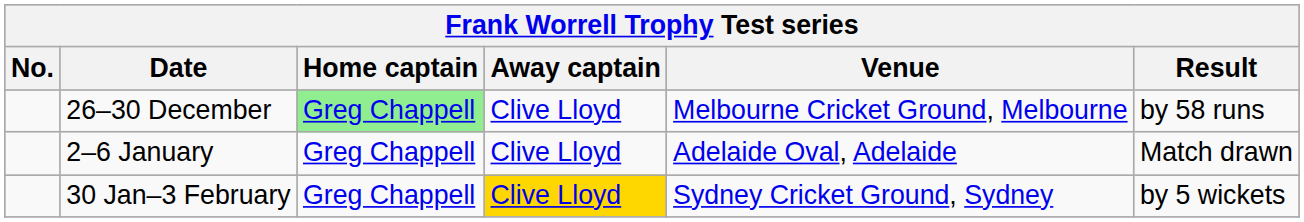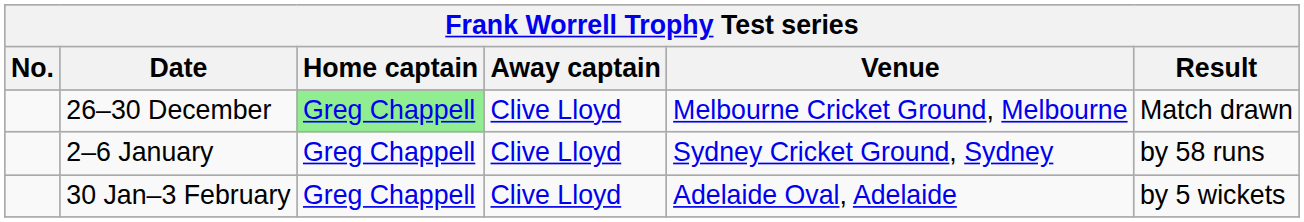26–30 December | Result: by 58 runs -> Match drawn
2–6 January | Venue: Adelaide Oval, Adelaide -> Sydney Cricket Ground, Sydney
2–6 January | Result: Match drawn -> by 58 runs
30 Jan–3 February | Away captain: gold background -> no background
30 Jan–3 February | Venue: Sydney Cricket Ground, Sydney -> Adelaide Oval, Adelaide
